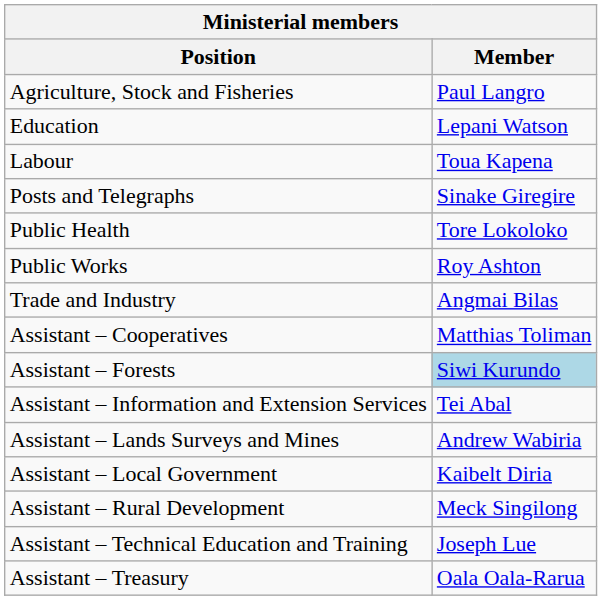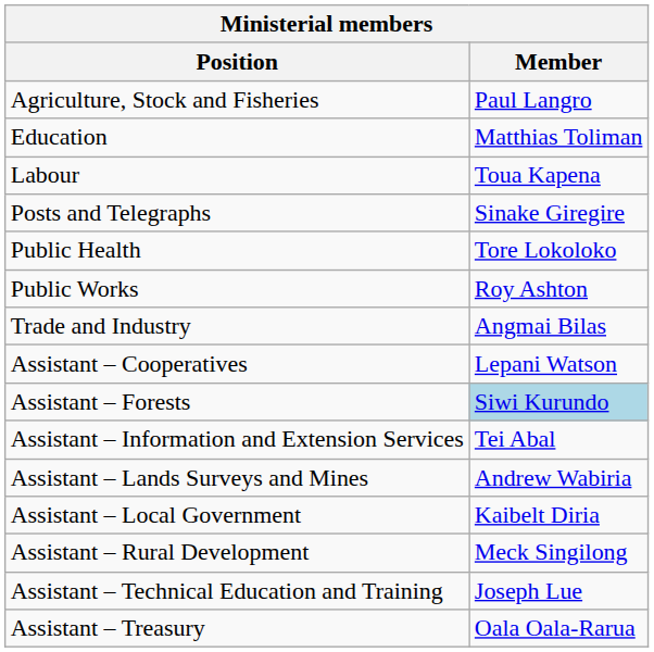Education | Member: Lepani Watson -> Matthias Toliman
Assistant – Cooperatives | Member: Matthias Toliman -> Lepani Watson
